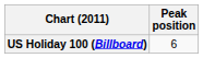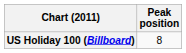US Holiday 100 (Billboard) | Peak position: 6 -> 8
